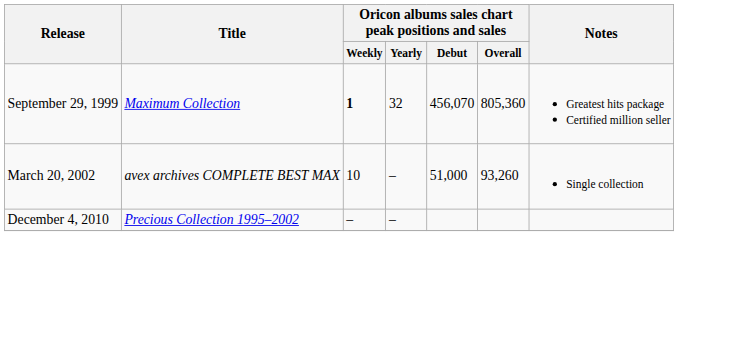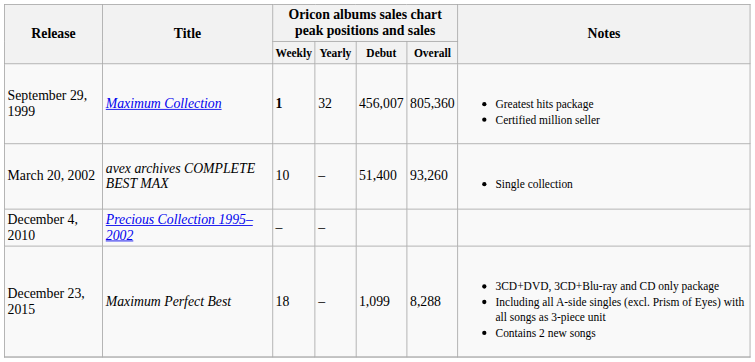September 29, 1999 | Oricon albums sales chart peak positions and sales / Debut: 456,070 -> 456,007
March 20, 2002 | Oricon albums sales chart peak positions and sales / Debut: 51,000 -> 51,400
+ row: December 23, 2015 | Maximum Perfect Best | 18 | – | 1,099 | 8,288 | 3CD+DVD, 3CD+Blu-ray and CD only package Including all A-side singles (excl. Prism of Eyes) with all songs as 3-piece unit Contains 2 new songs
